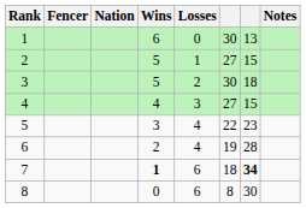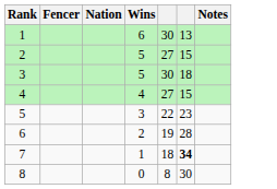- column: Losses | 0 | 1 | 2 | 3 | 4 | 4 | 6 | 6
7 | Wins: bold -> normal
